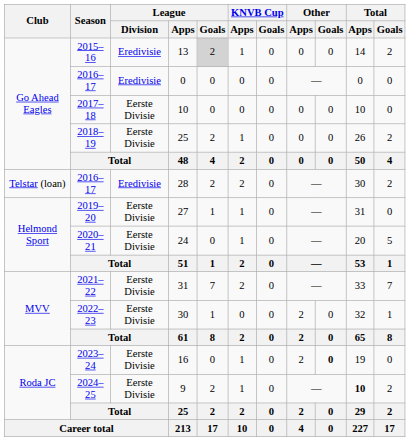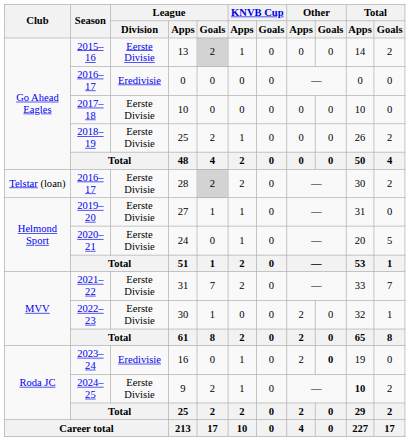13 | League / Division: Eredivisie -> Eerste Divisie
28 | League / Division: Eredivisie -> Eerste Divisie
28 | League / Goals: no background -> lightgrey background
16 | League / Division: Eerste Divisie -> Eredivisie
